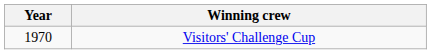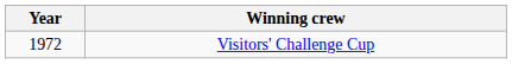Visitors' Challenge Cup | Year: 1970 -> 1972
